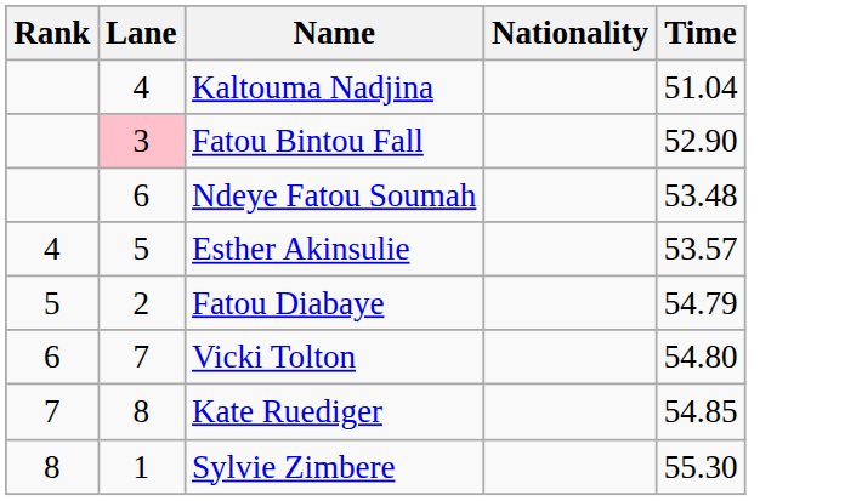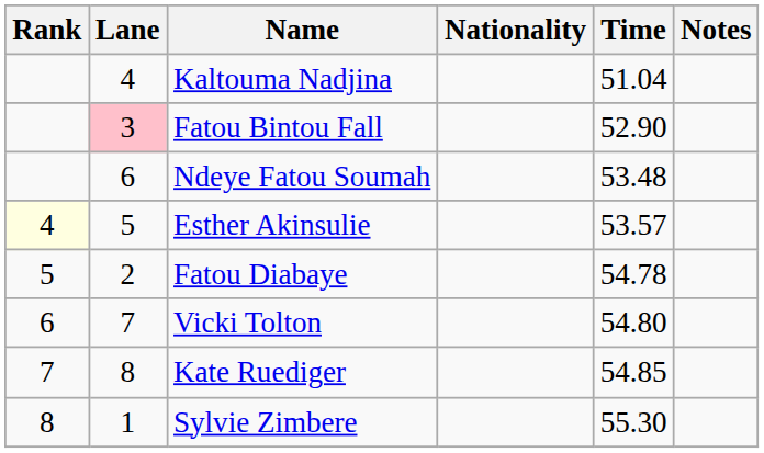+ column: Notes
Esther Akinsulie | Rank: no background -> lightyellow background
Fatou Diabaye | Time: 54.79 -> 54.78
